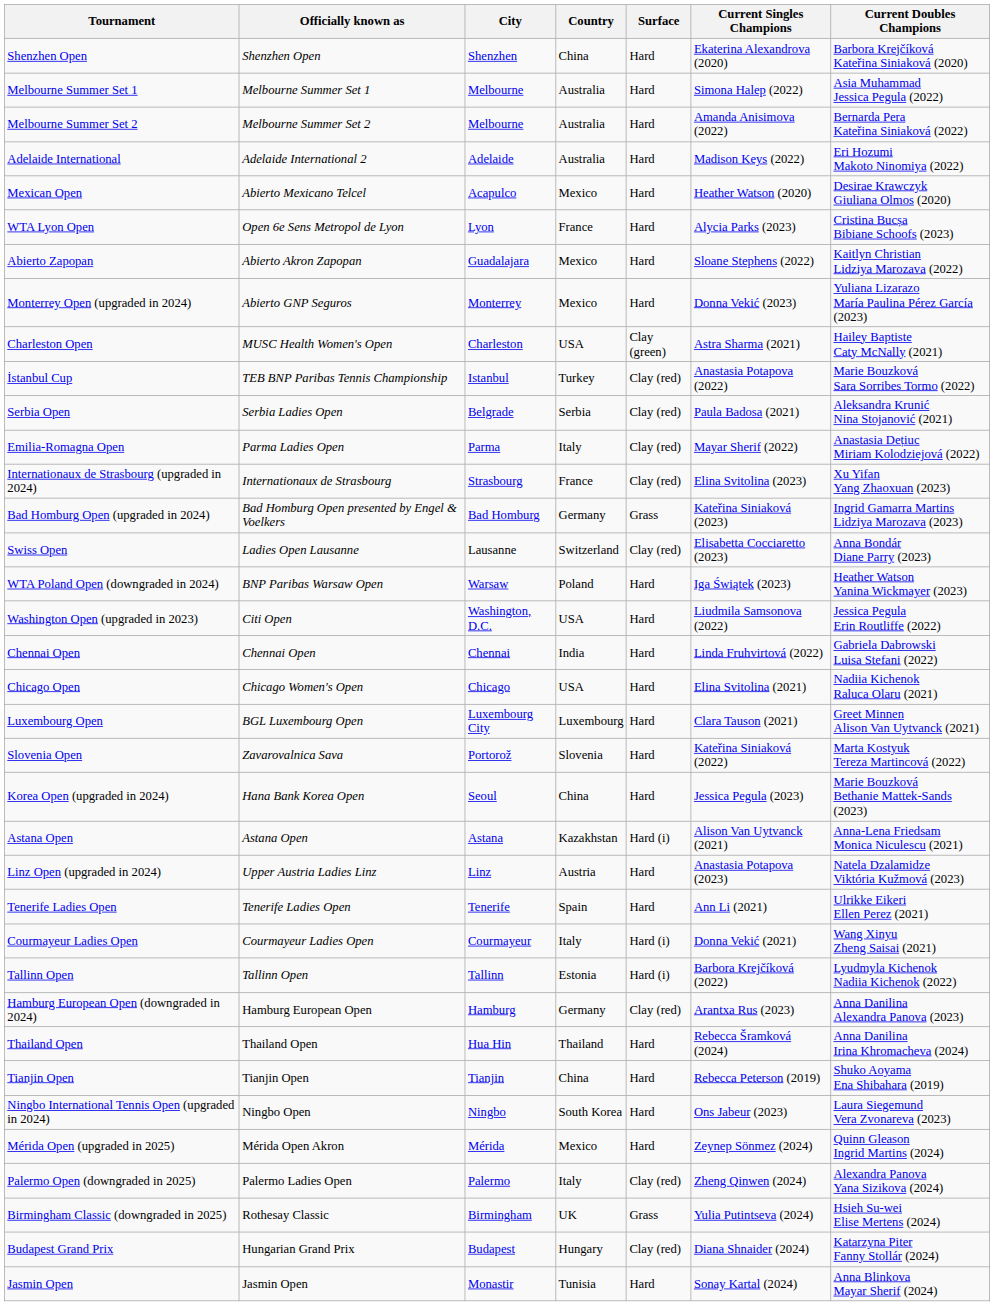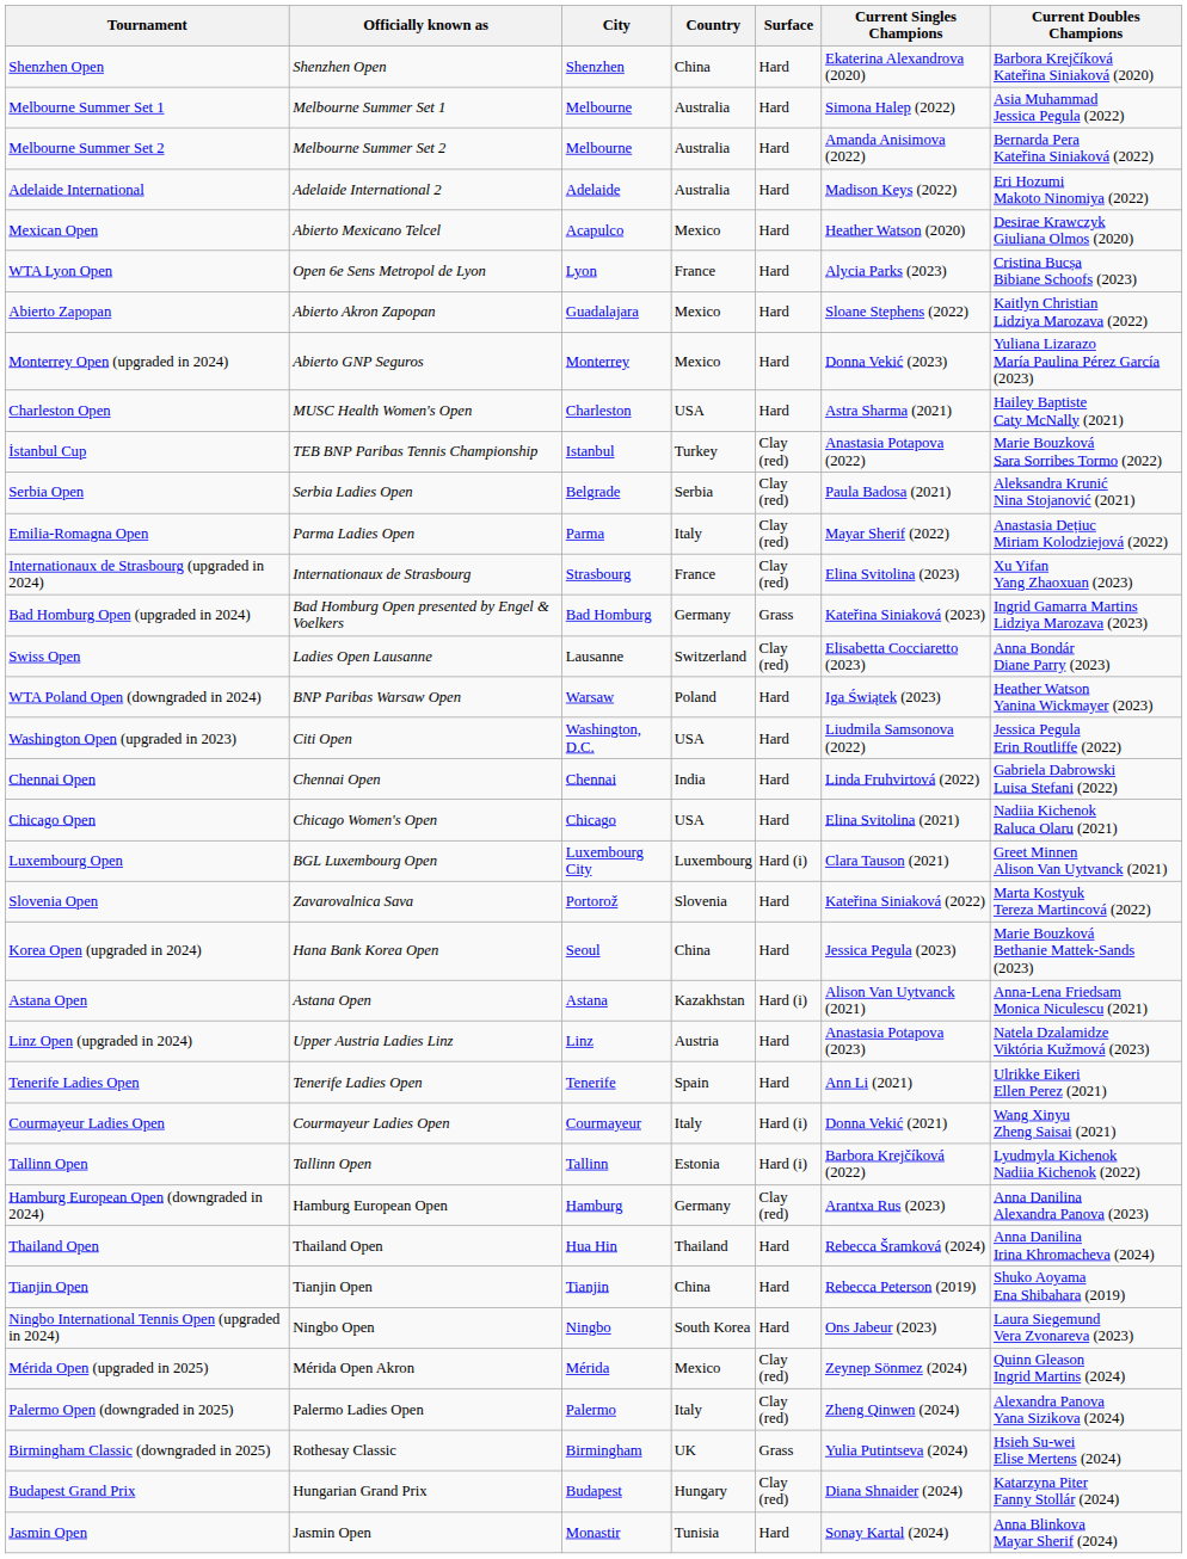Charleston Open | Surface: Clay (green) -> Hard
Luxembourg Open | Surface: Hard -> Hard (i)
Mérida Open (upgraded in 2025) | Surface: Hard -> Clay (red)
